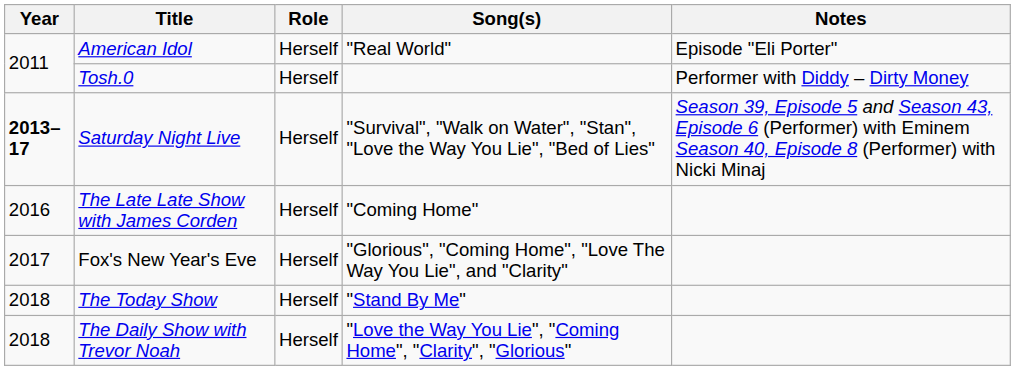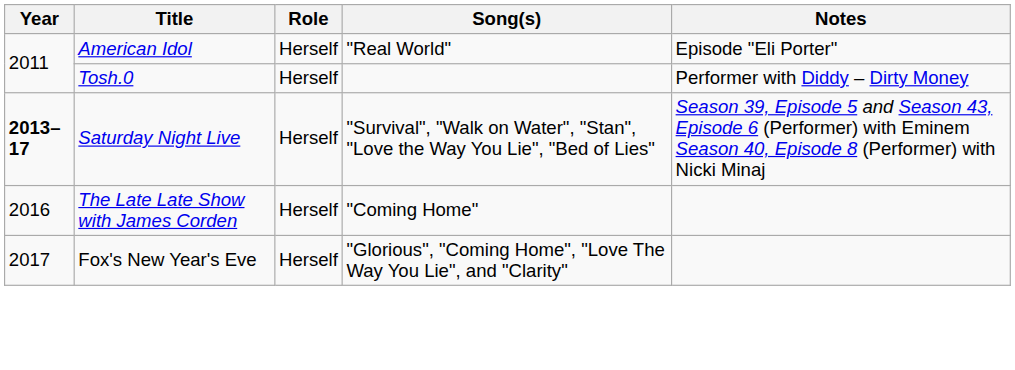- row: 2018 | The Today Show | Herself | "Stand By Me"
- row: 2018 | The Daily Show with Trevor Noah | Herself | "Love the Way You Lie", "Coming Home", "Clarity", "Glorious"
